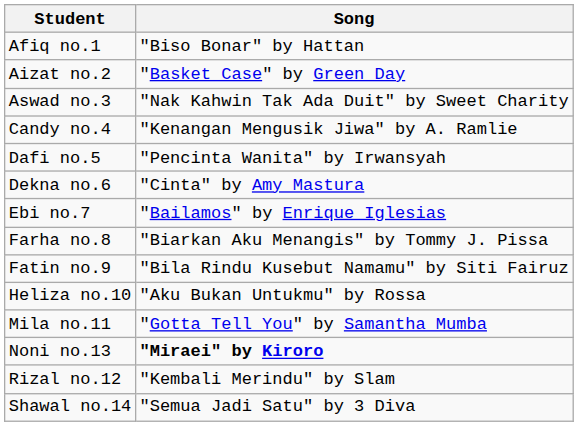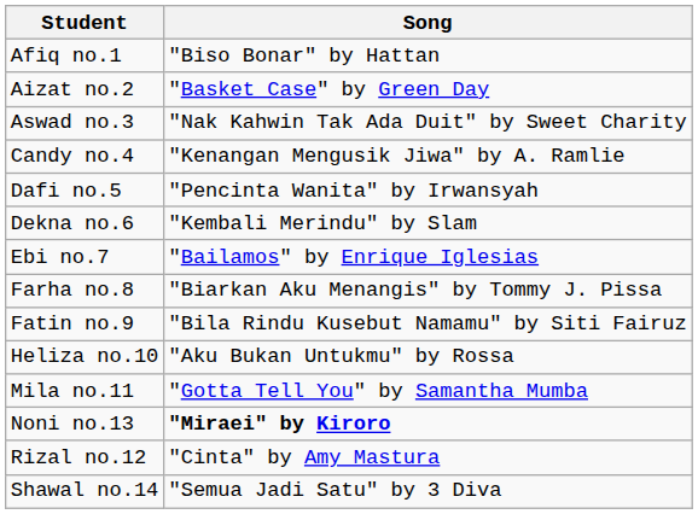Dekna no.6 | Song: "Cinta" by Amy Mastura -> "Kembali Merindu" by Slam
Rizal no.12 | Song: "Kembali Merindu" by Slam -> "Cinta" by Amy Mastura
